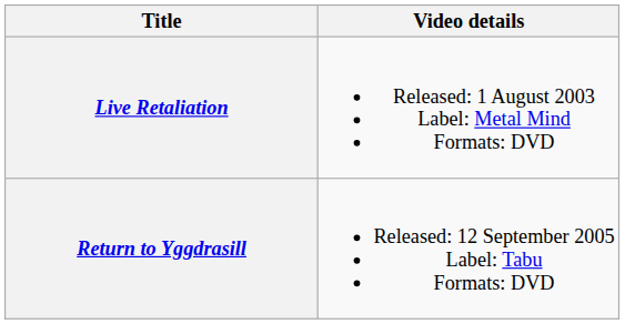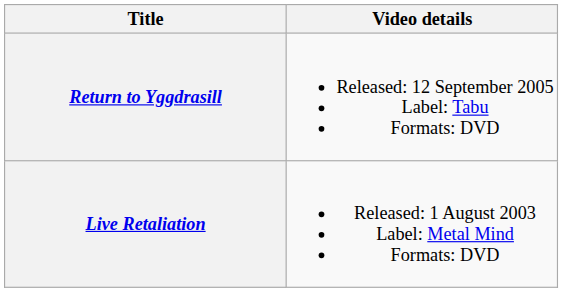rows swapped: Live Retaliation <-> Return to Yggdrasill
